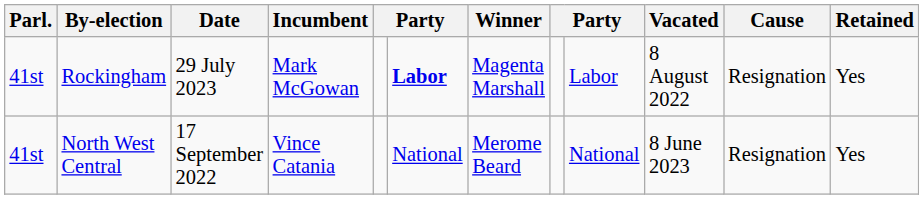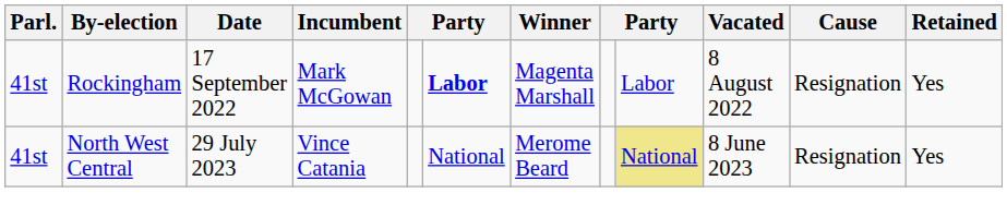Rockingham | Date: 29 July 2023 -> 17 September 2022
North West Central | Date: 17 September 2022 -> 29 July 2023
North West Central | column 9: no background -> khaki background
